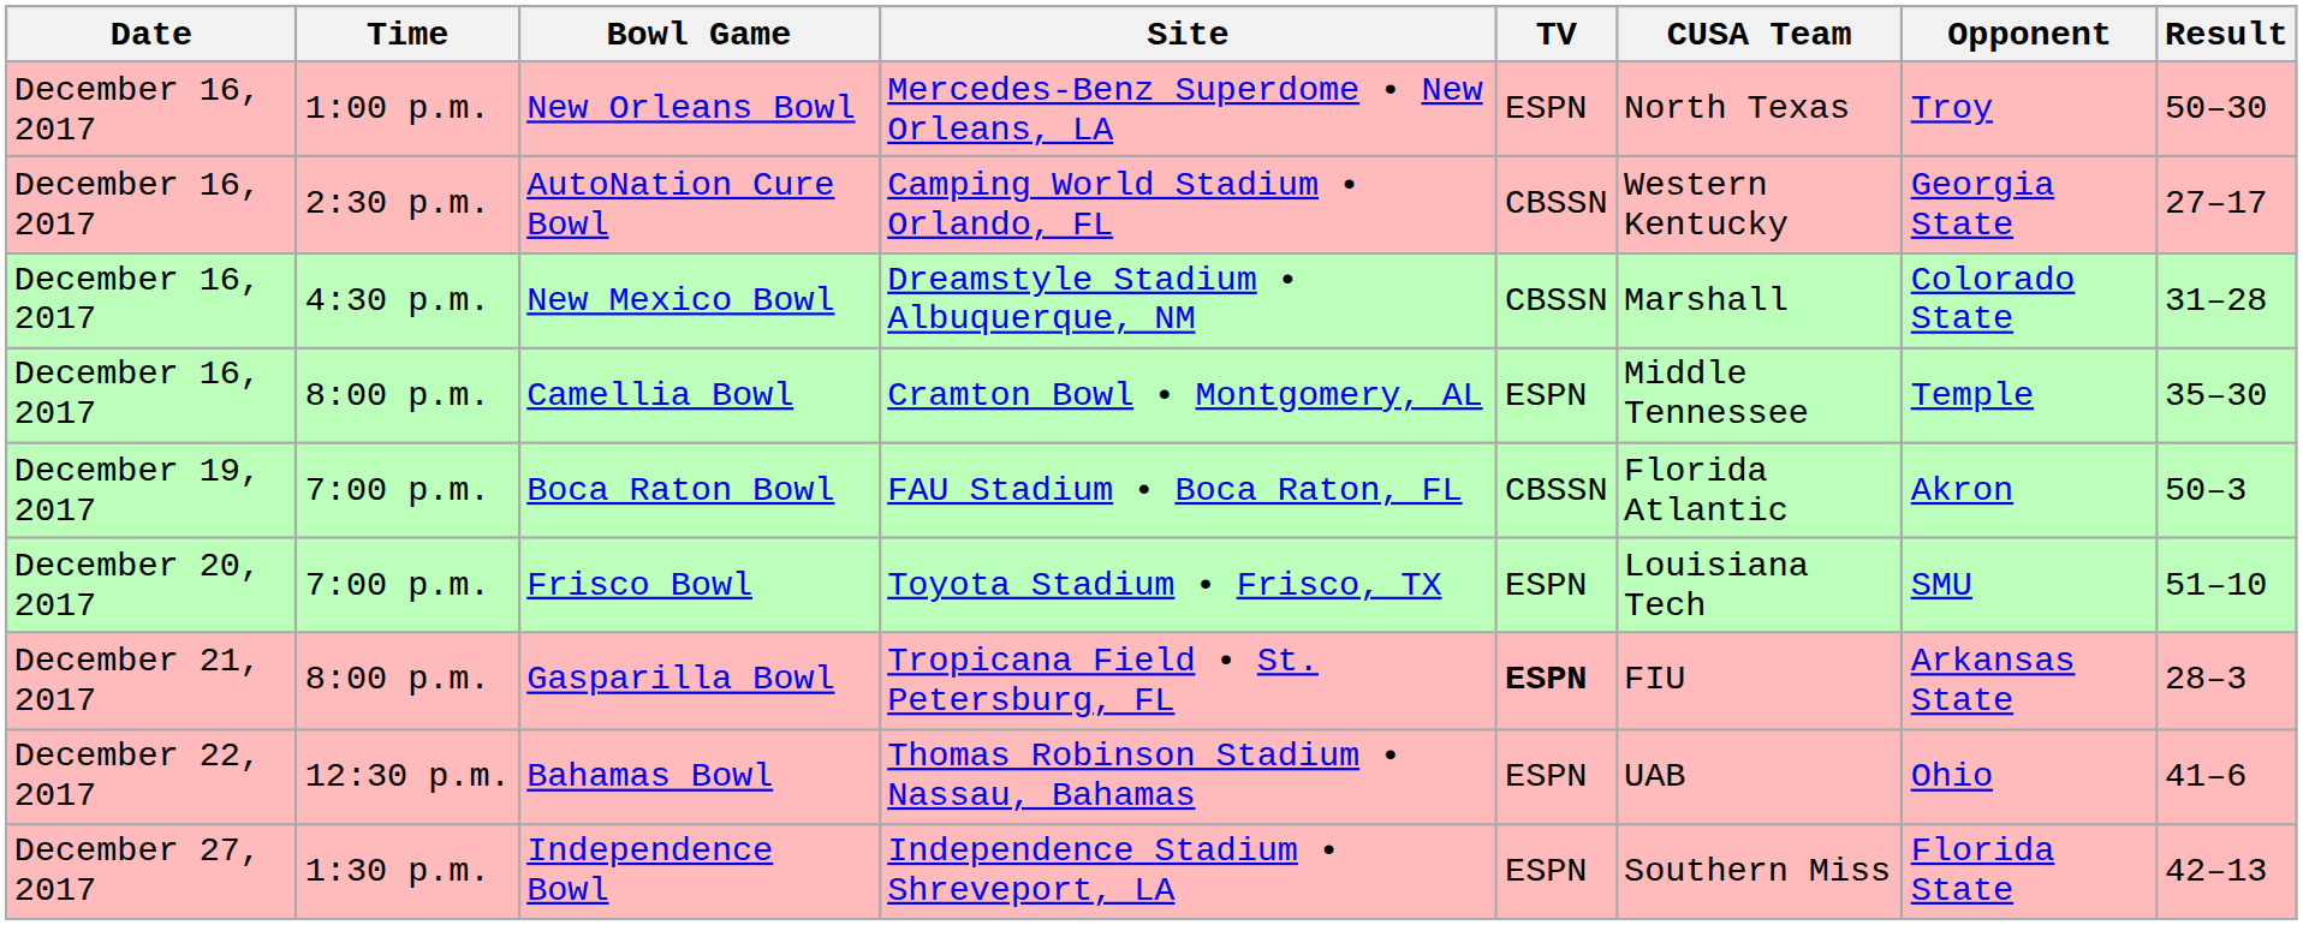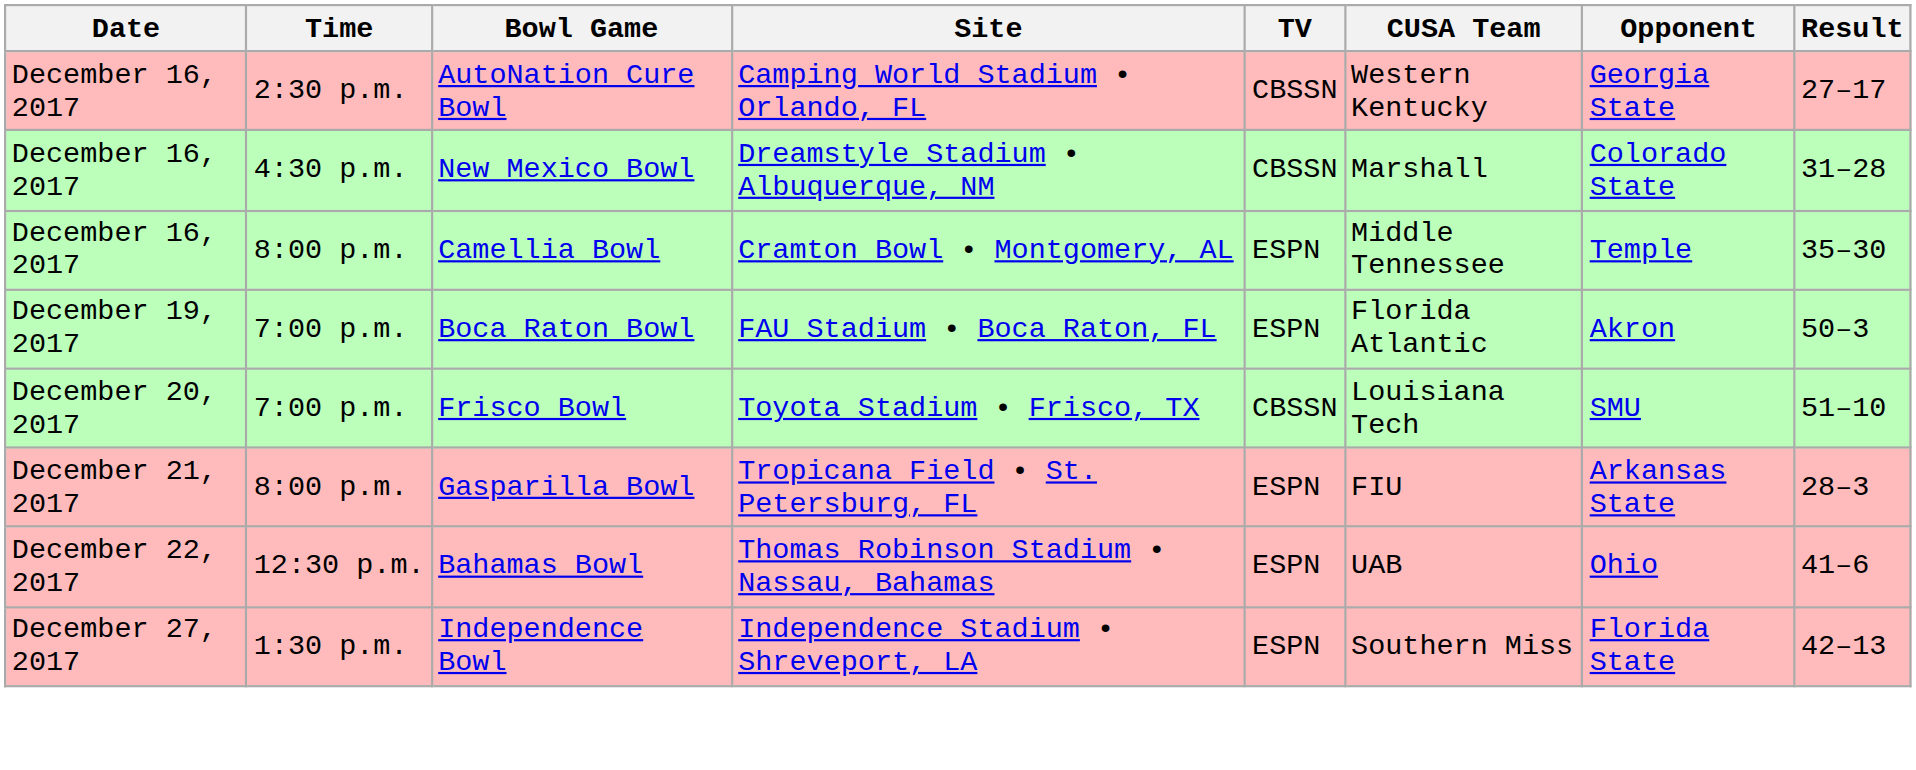- row: December 16, 2017 | 1:00 p.m. | New Orleans Bowl | Mercedes-Benz Superdome • New Orleans, LA | ESPN | North Texas | Troy | 50–30
Boca Raton Bowl | TV: CBSSN -> ESPN
Frisco Bowl | TV: ESPN -> CBSSN
Gasparilla Bowl | TV: bold -> normal
